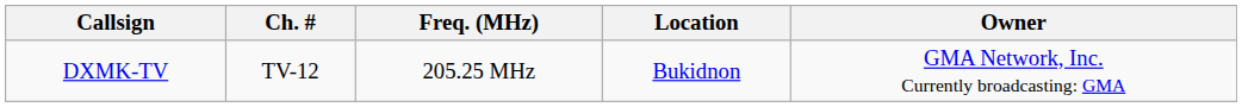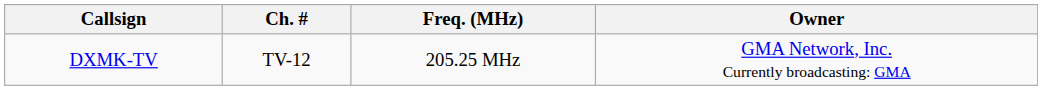- column: Location | Bukidnon
